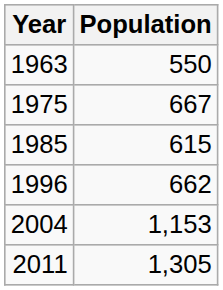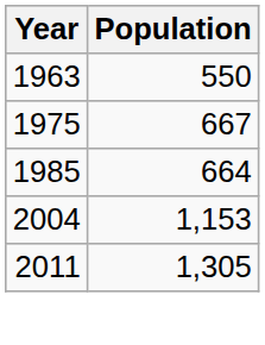1985 | Population: 615 -> 664
- row: 1996 | 662
